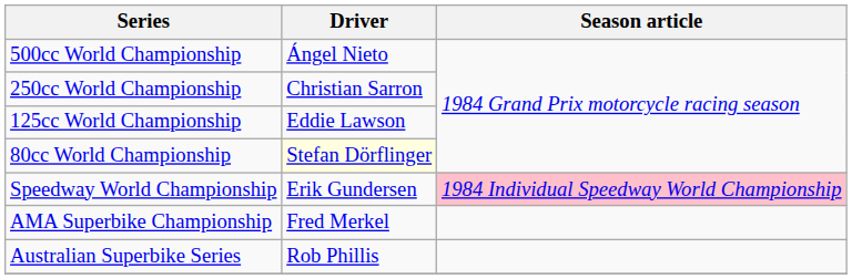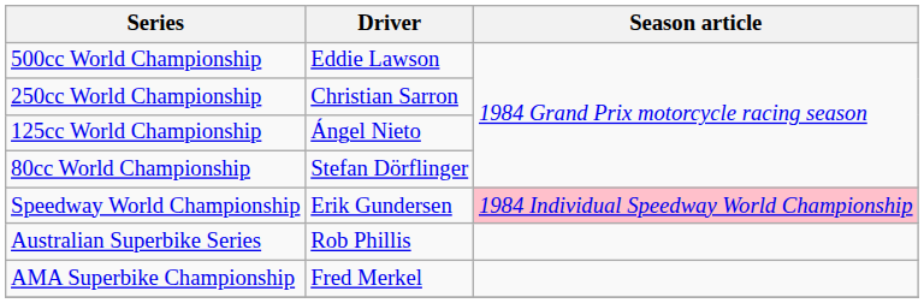500cc World Championship | Driver: Ángel Nieto -> Eddie Lawson
125cc World Championship | Driver: Eddie Lawson -> Ángel Nieto
80cc World Championship | Driver: lightyellow background -> no background
rows swapped: AMA Superbike Championship <-> Australian Superbike Series
